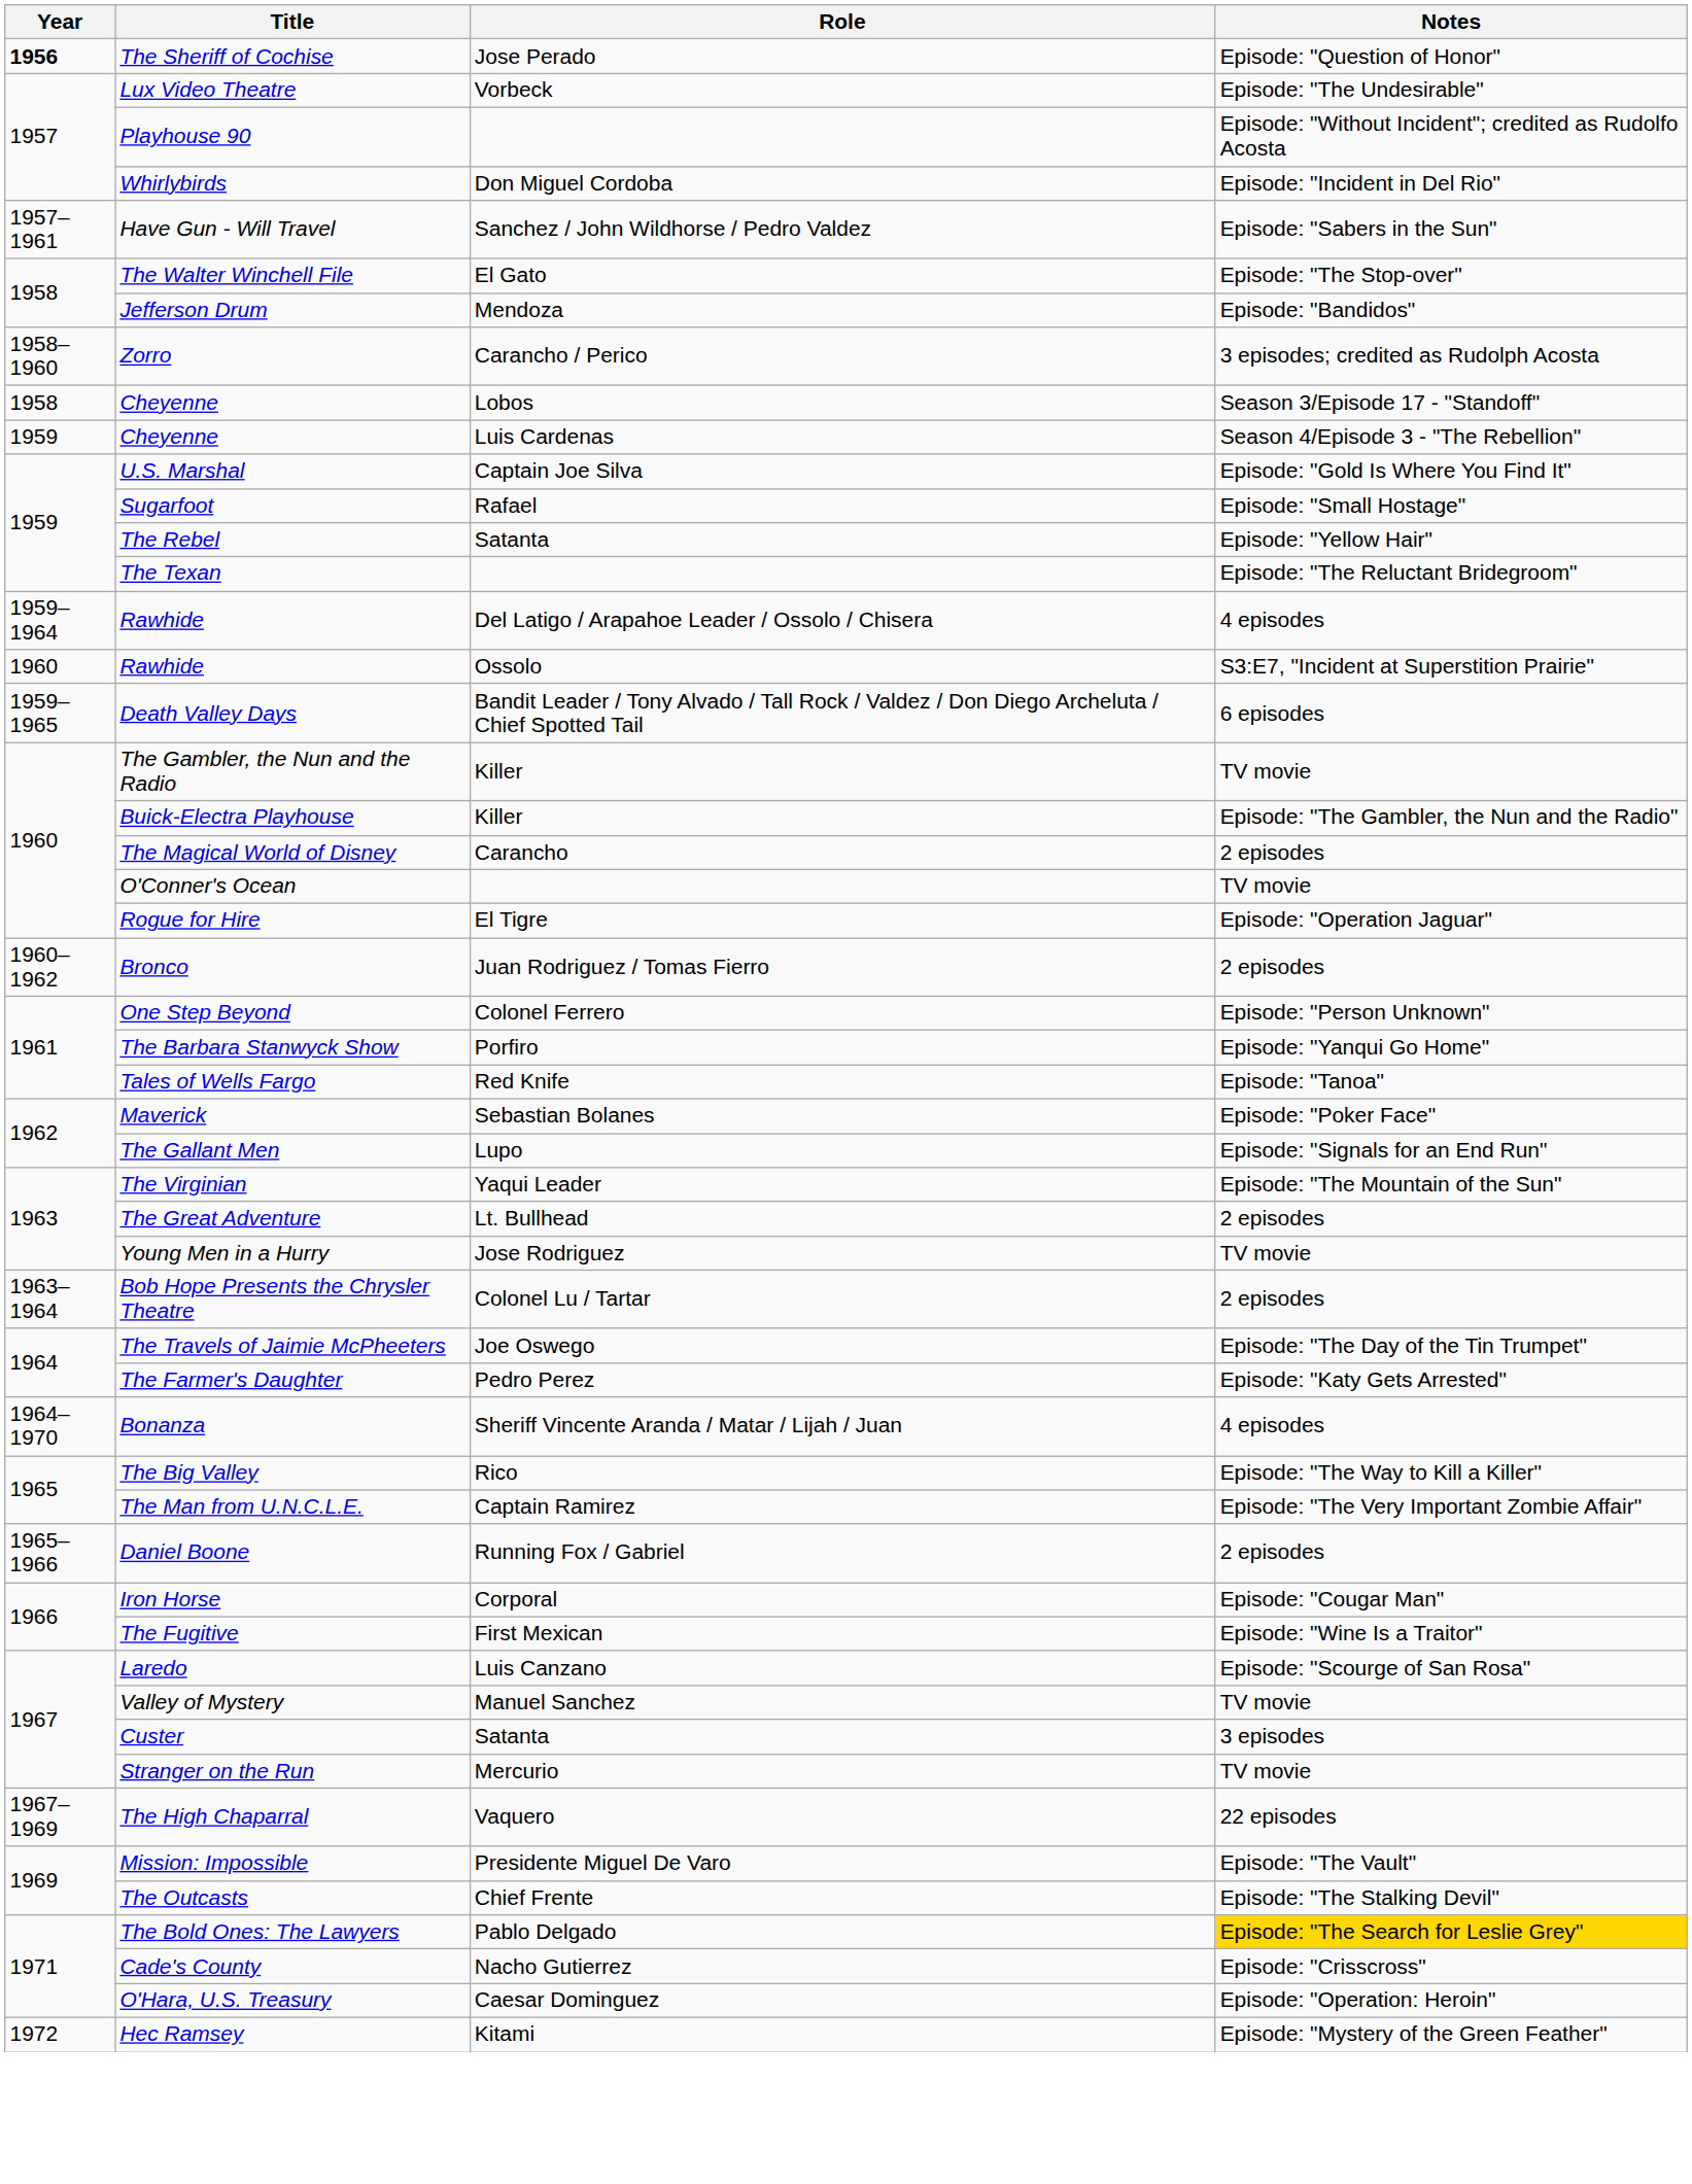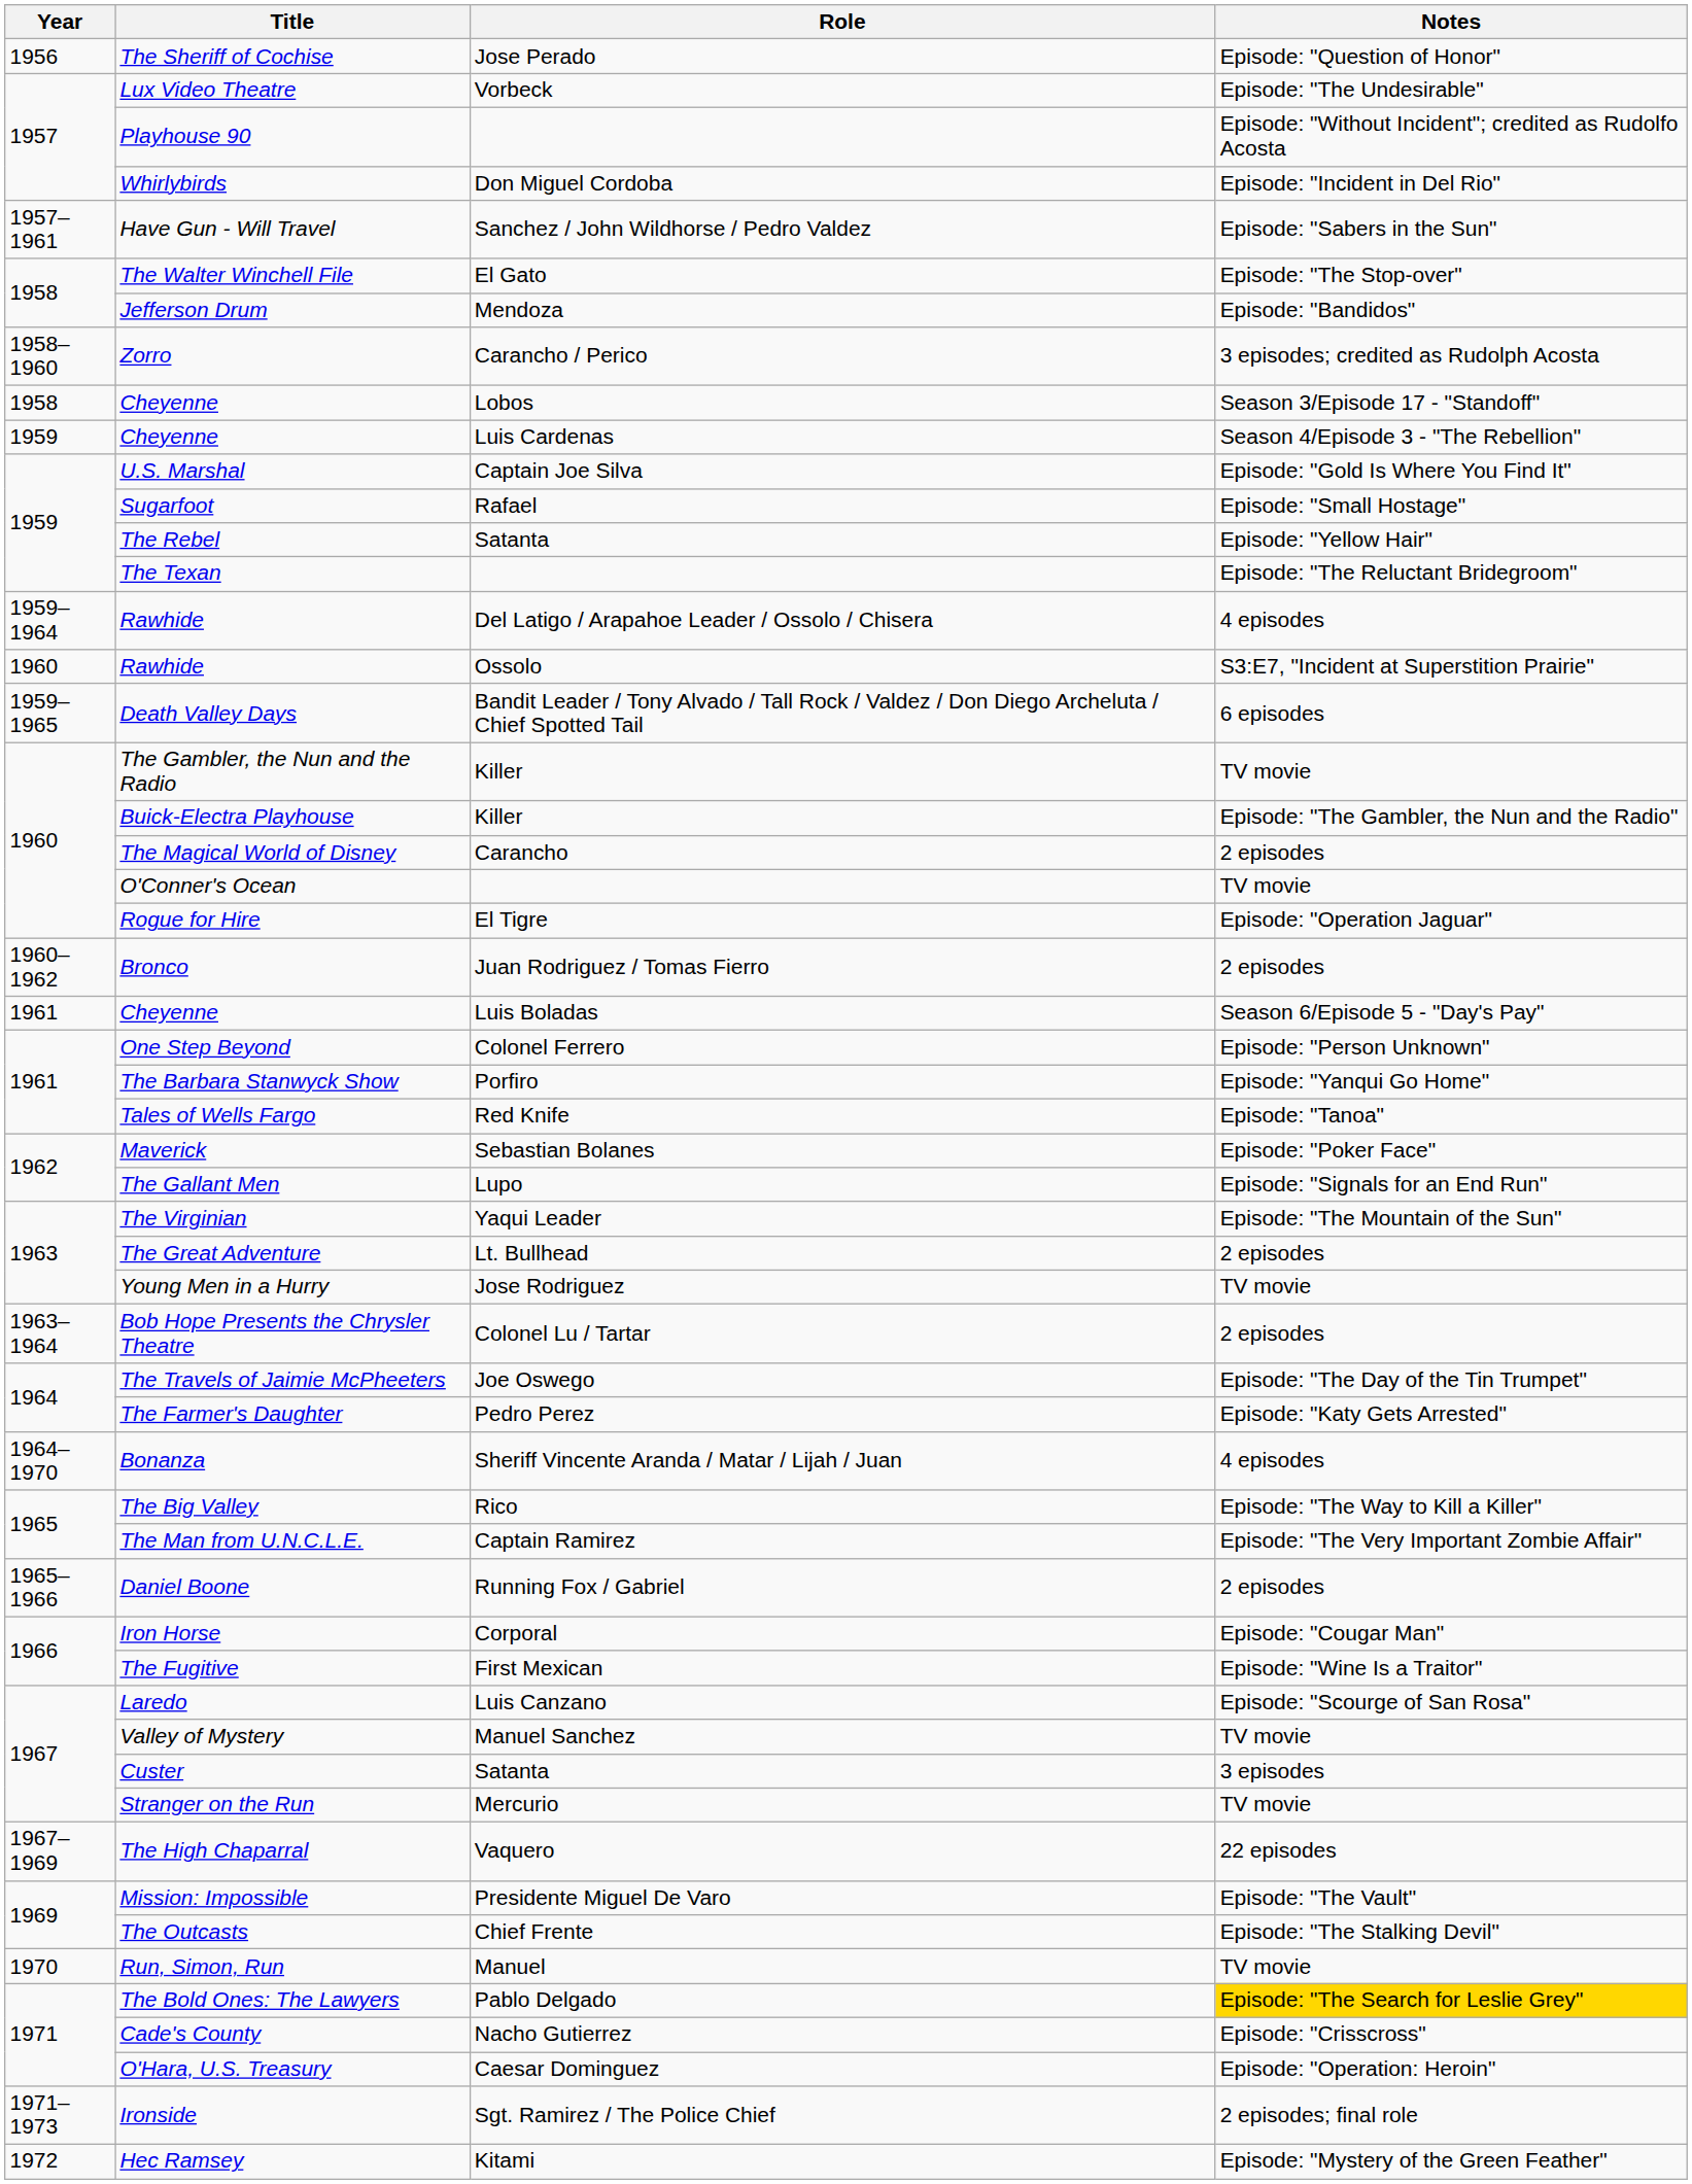The Sheriff of Cochise | Year: bold -> normal
+ row: 1961 | Cheyenne | Luis Boladas | Season 6/Episode 5 - "Day's Pay"
+ row: 1970 | Run, Simon, Run | Manuel | TV movie
+ row: 1971–1973 | Ironside | Sgt. Ramirez / The Police Chief | 2 episodes; final role
